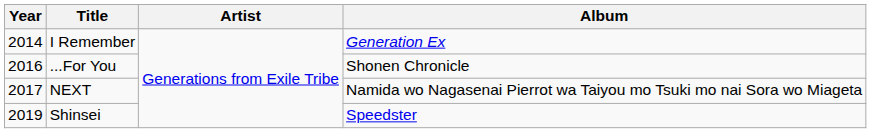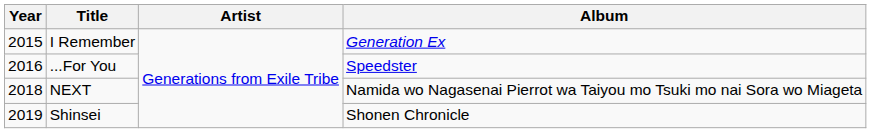I Remember | Year: 2014 -> 2015
...For You | Album: Shonen Chronicle -> Speedster
NEXT | Year: 2017 -> 2018
Shinsei | Album: Speedster -> Shonen Chronicle
